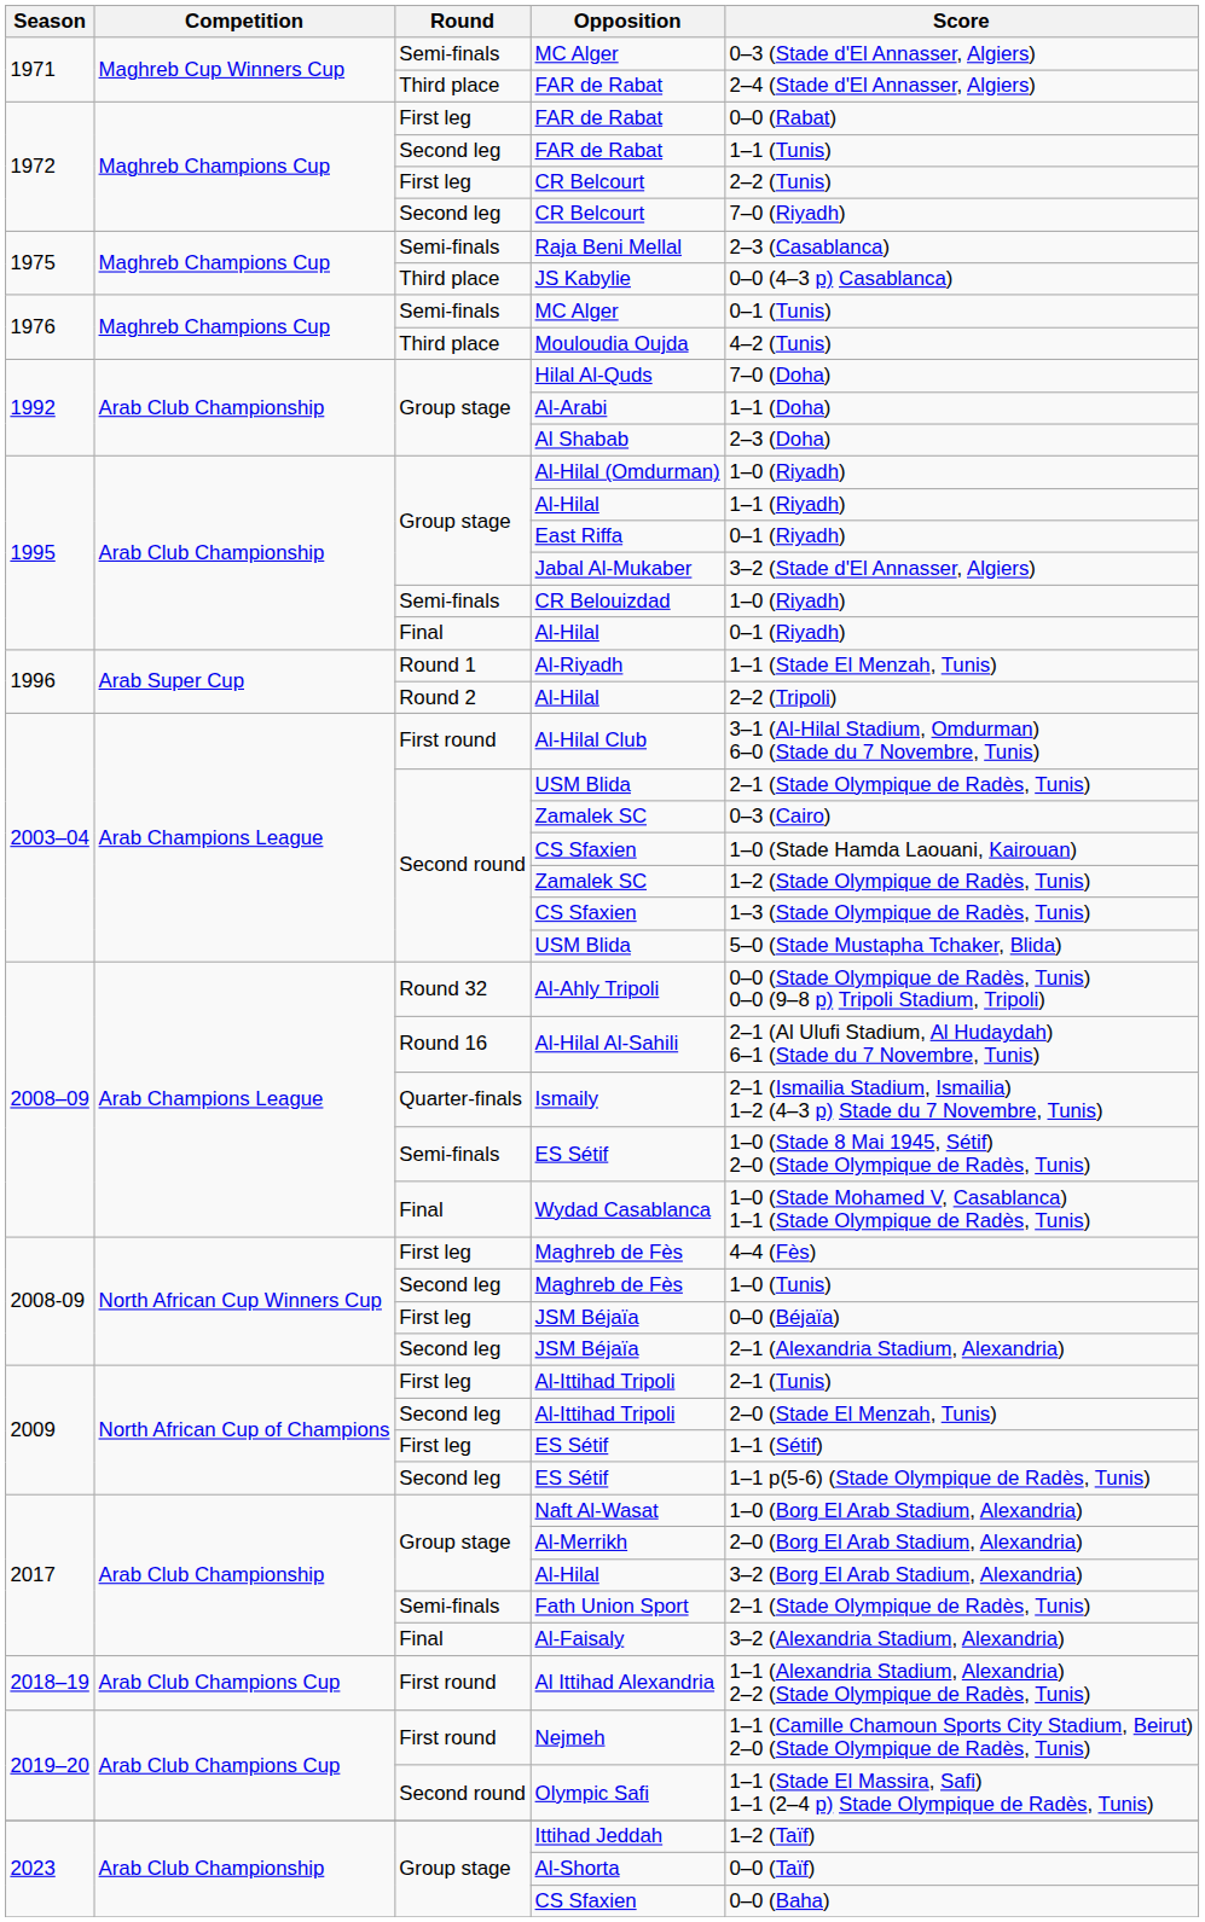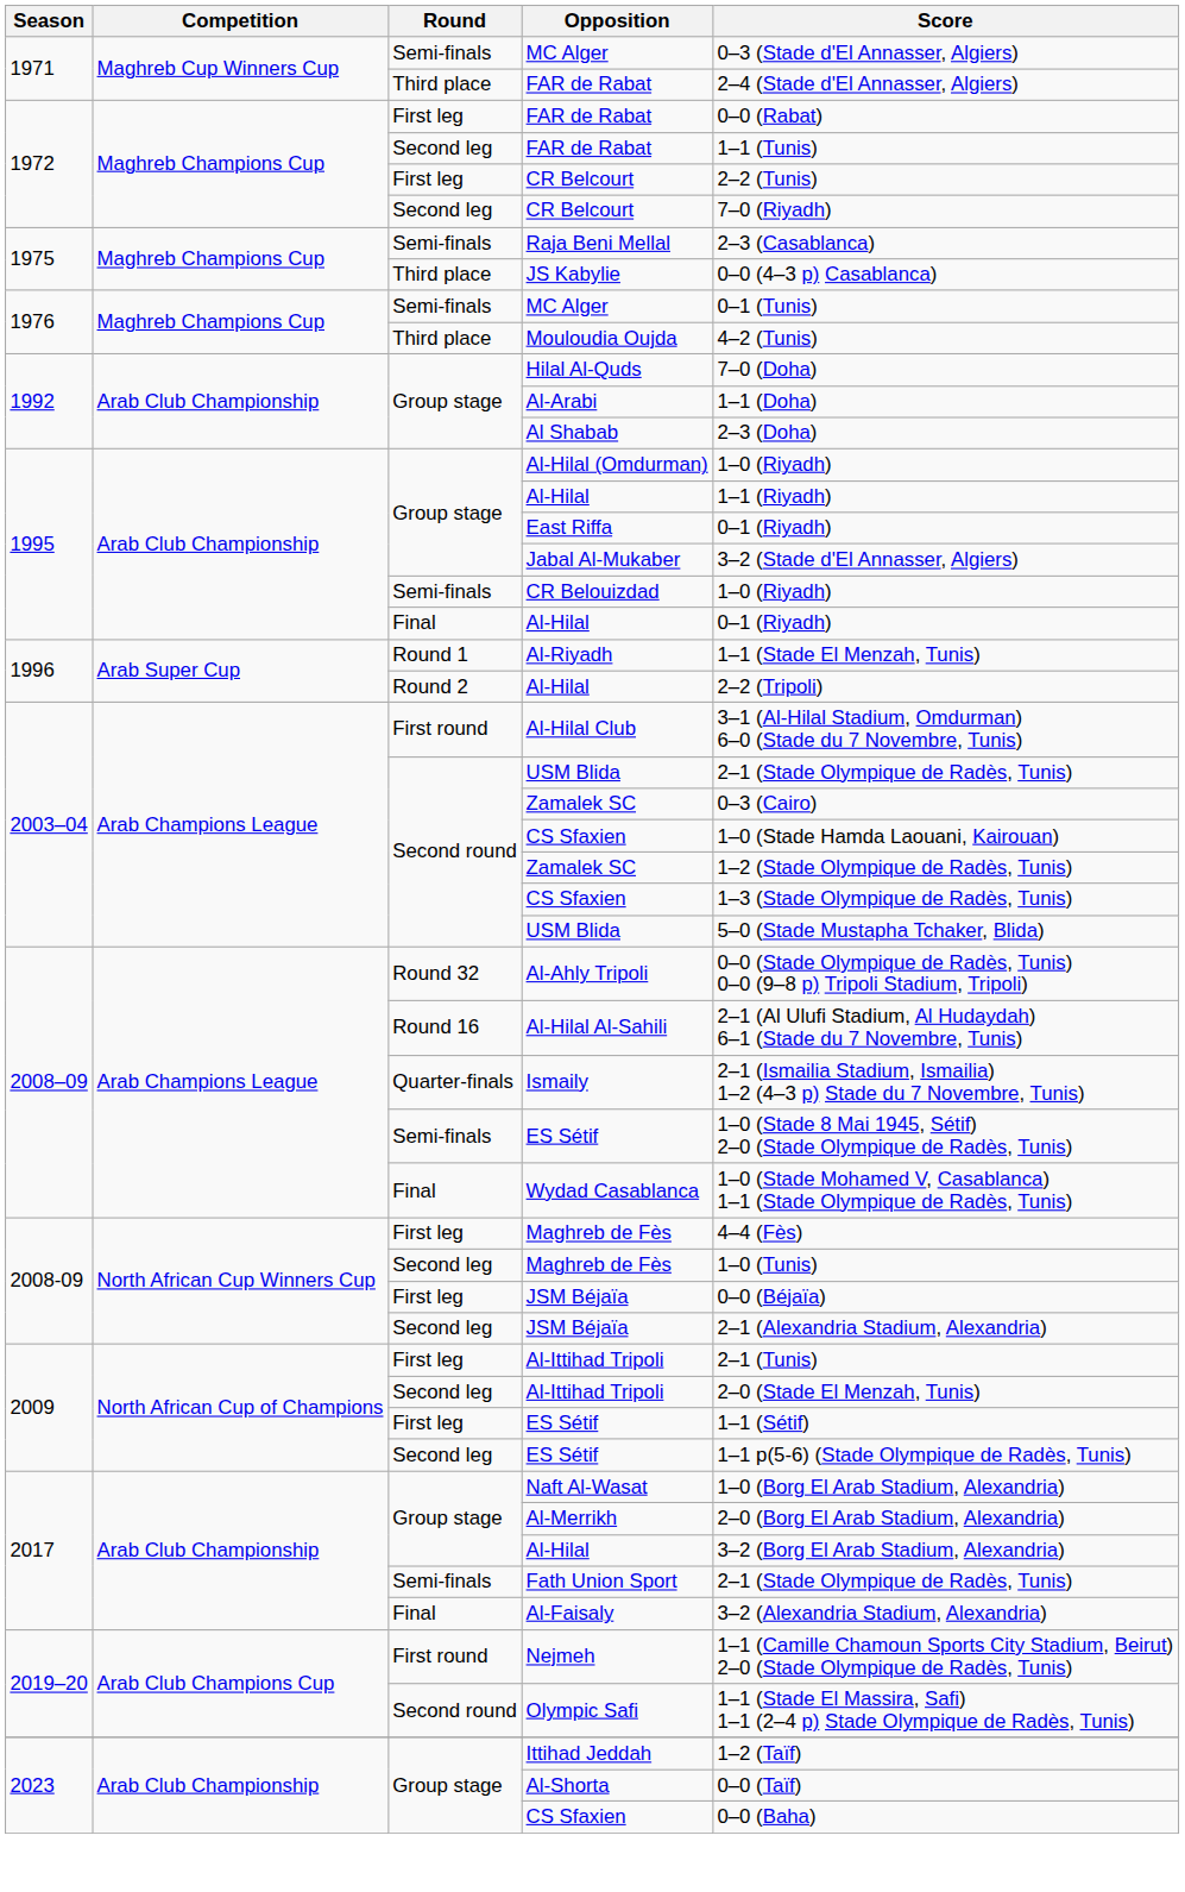- row: 2018–19 | Arab Club Champions Cup | First round | Al Ittihad Alexandria | 1–1 (Alexandria Stadium, Alexandria) 2–2 (Stade Olympique de Radès, Tunis)
